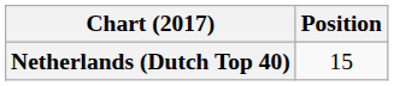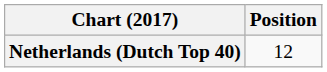Netherlands (Dutch Top 40) | Position: 15 -> 12
